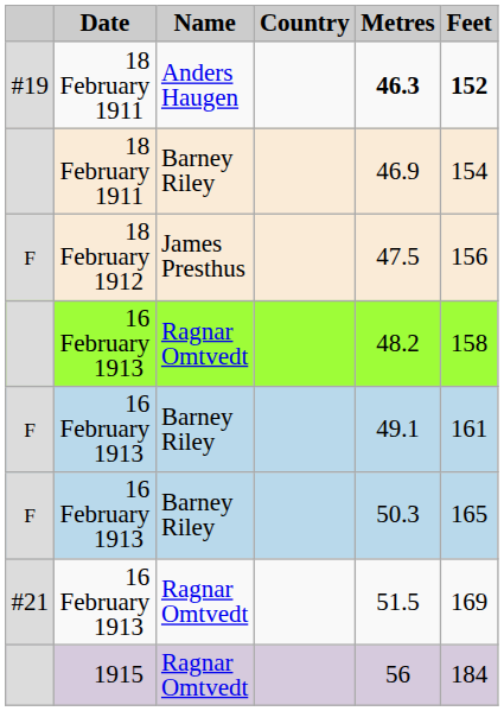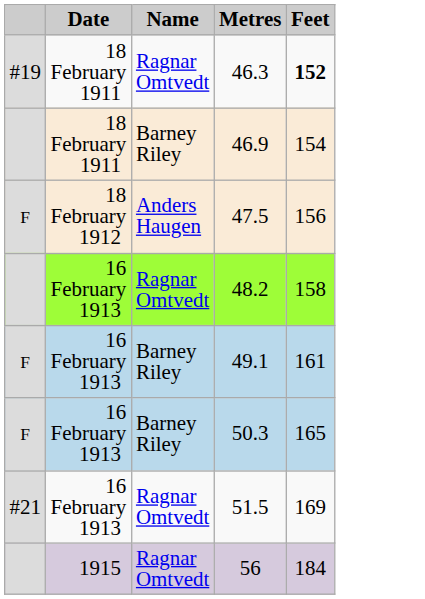- column: Country
#19 | Name: Anders Haugen -> Ragnar Omtvedt
#19 | Metres: bold -> normal
F / 18 February 1912 | Name: James Presthus -> Anders Haugen
